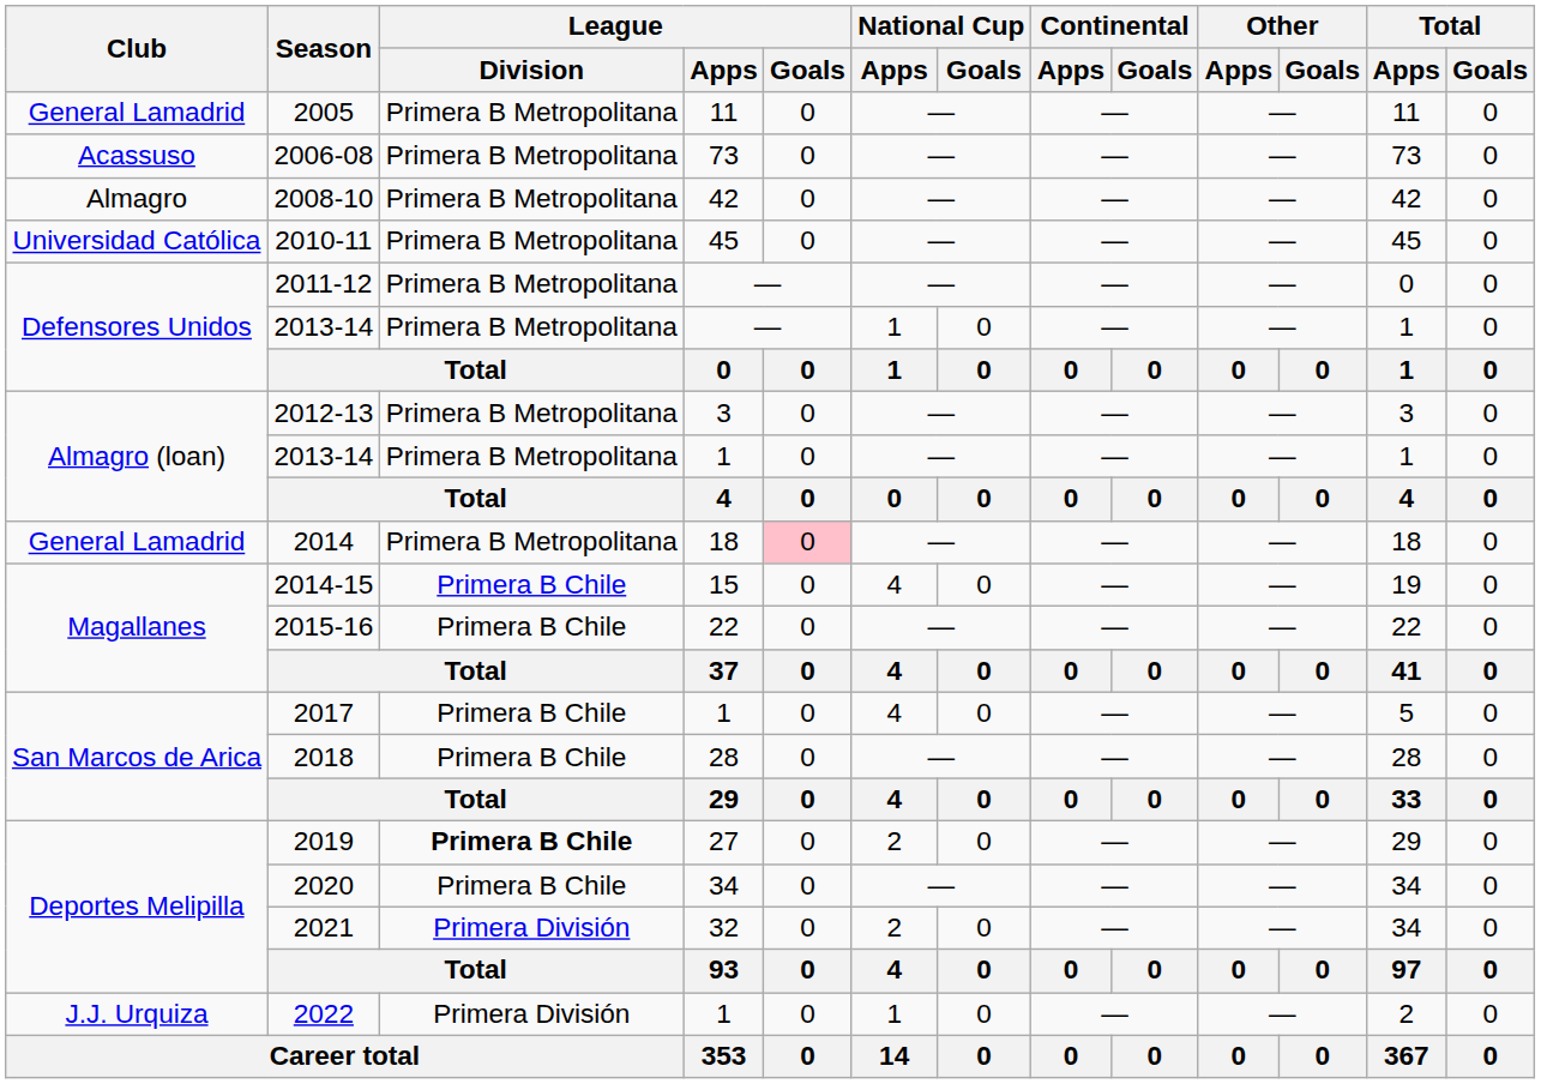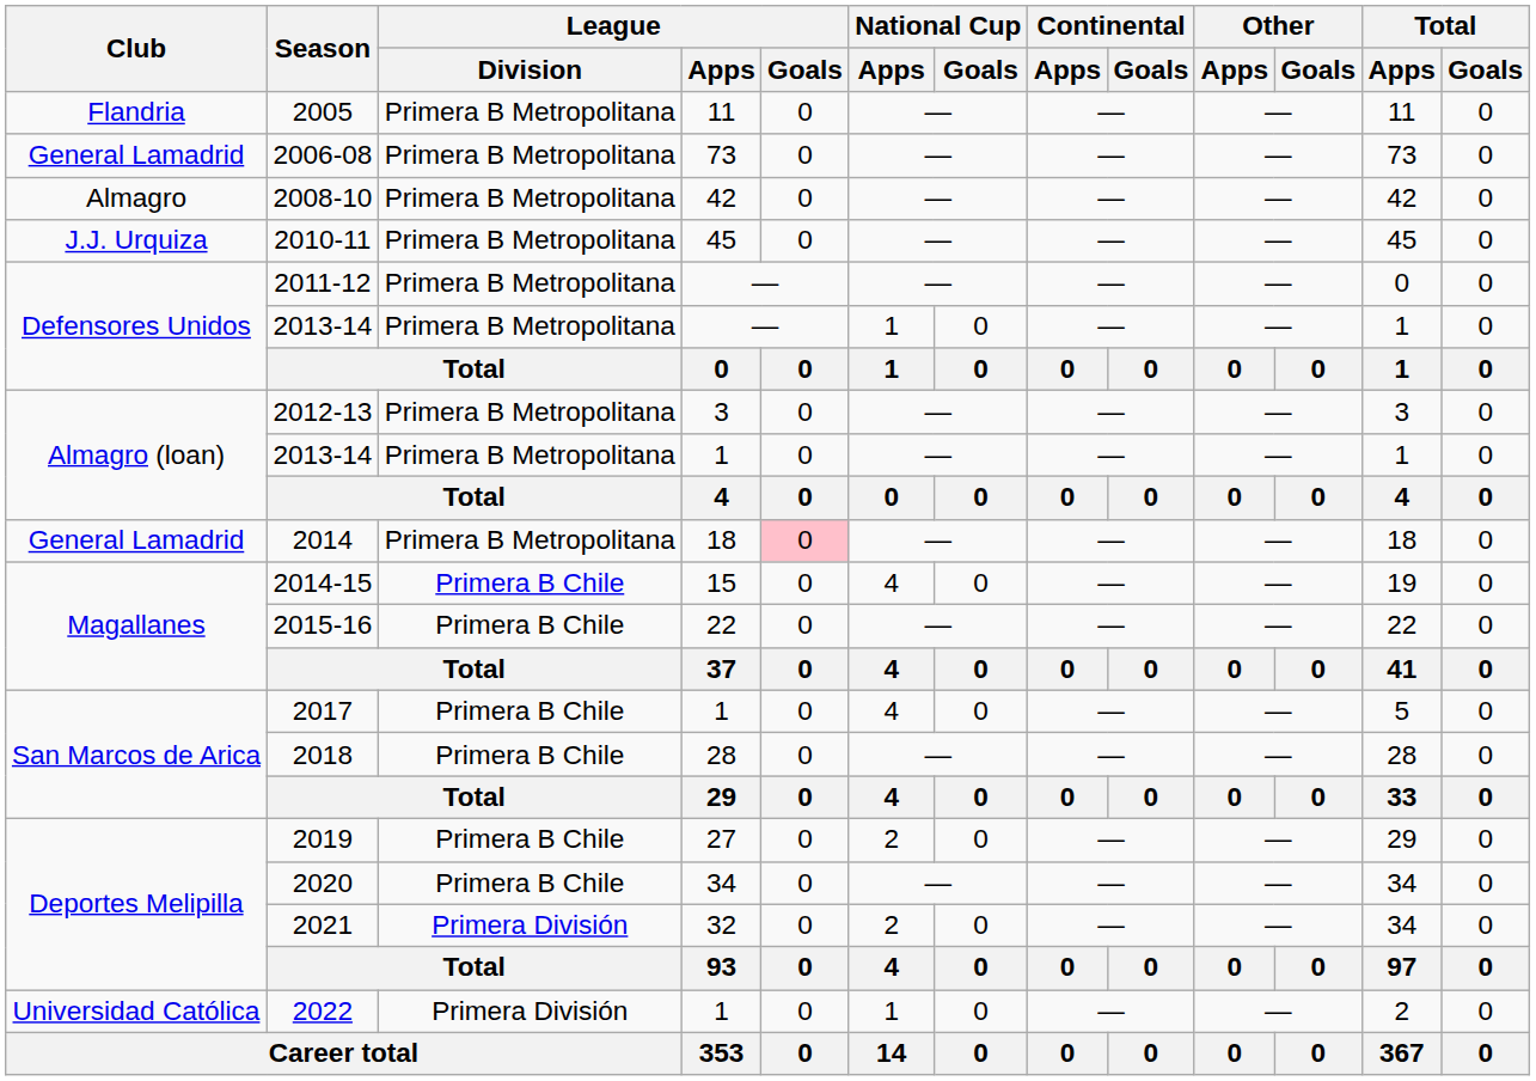2005 | Club: General Lamadrid -> Flandria
2006-08 | Club: Acassuso -> General Lamadrid
2010-11 | Club: Universidad Católica -> J.J. Urquiza
2019 | League / Division: bold -> normal
2022 | Club: J.J. Urquiza -> Universidad Católica
